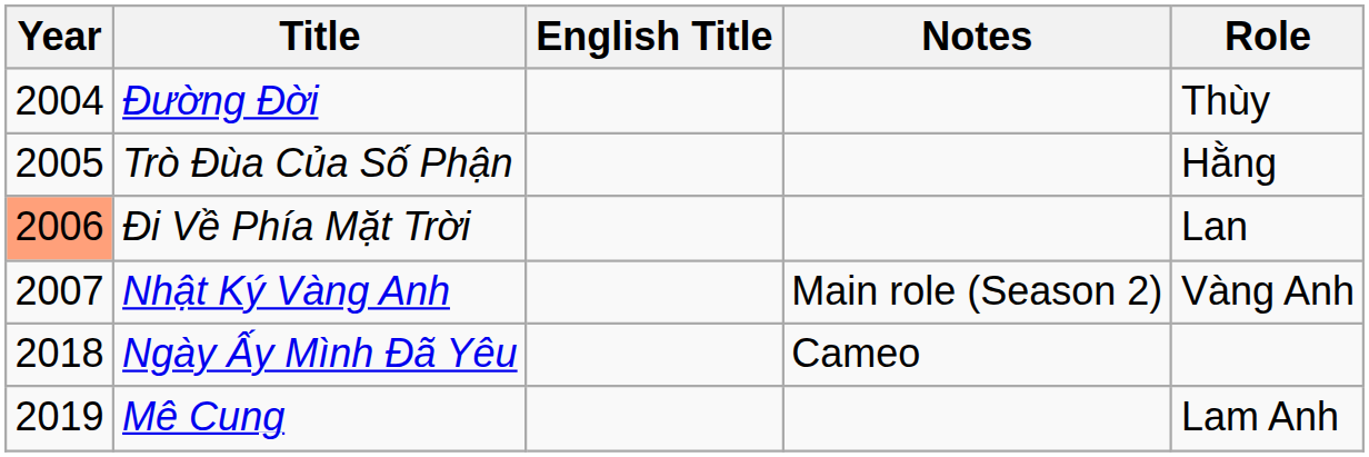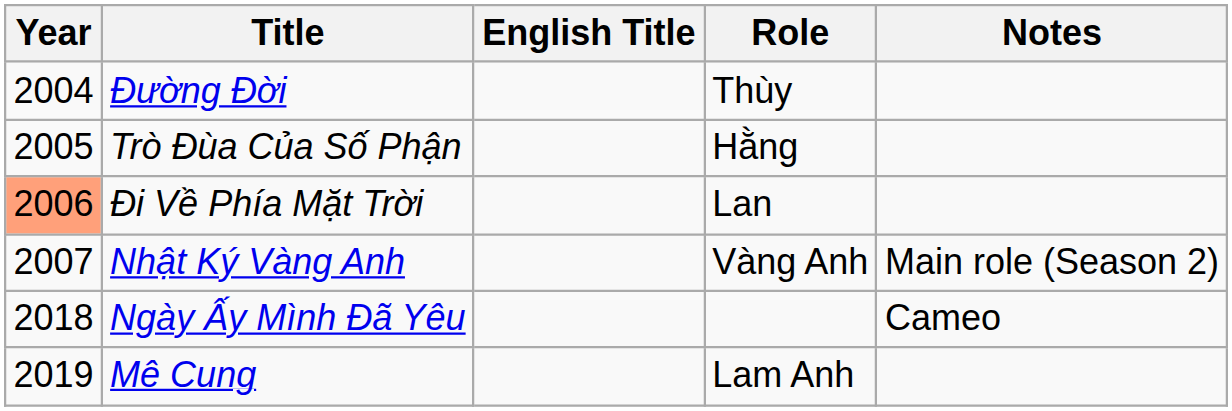columns swapped: Role <-> Notes
